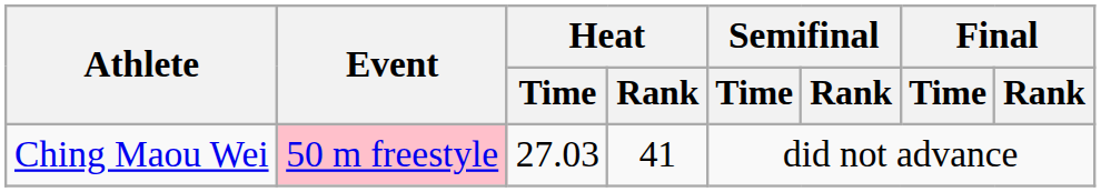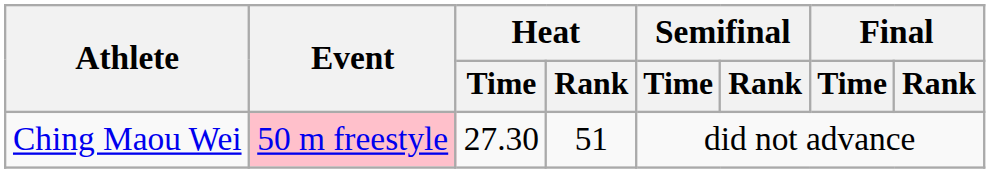Ching Maou Wei | Heat / Time: 27.03 -> 27.30
Ching Maou Wei | Heat / Rank: 41 -> 51
